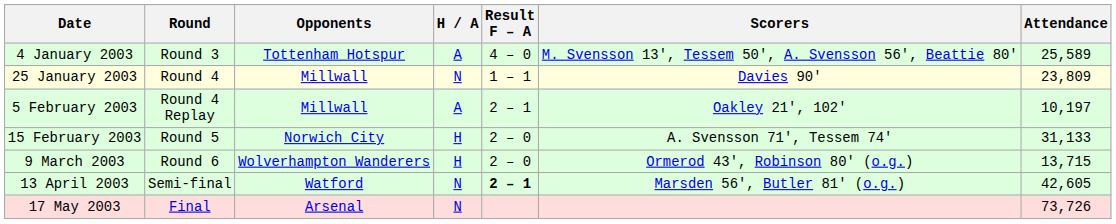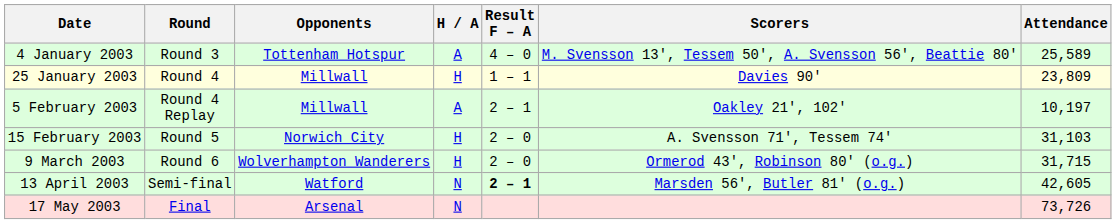25 January 2003 | H / A: N -> H
15 February 2003 | Attendance: 31,133 -> 31,103
9 March 2003 | Attendance: 13,715 -> 31,715
